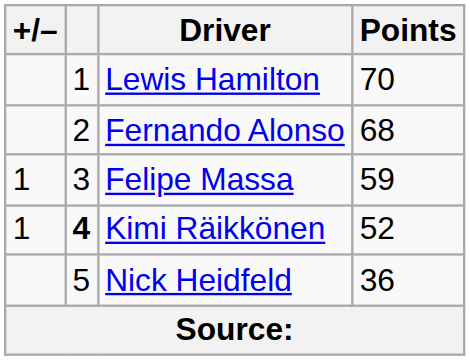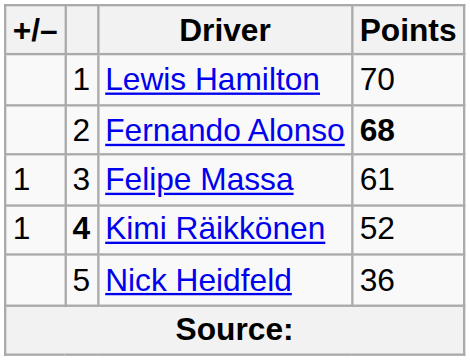Fernando Alonso | Points: normal -> bold
Felipe Massa | Points: 59 -> 61
